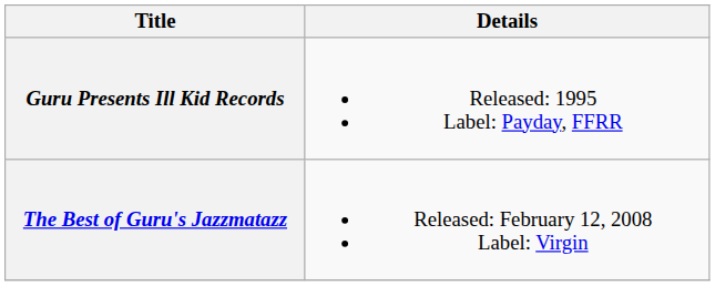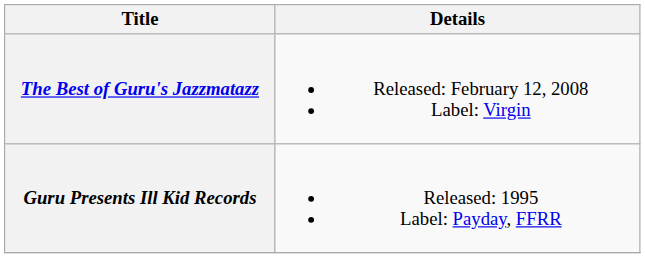rows swapped: Guru Presents Ill Kid Records <-> The Best of Guru's Jazzmatazz
